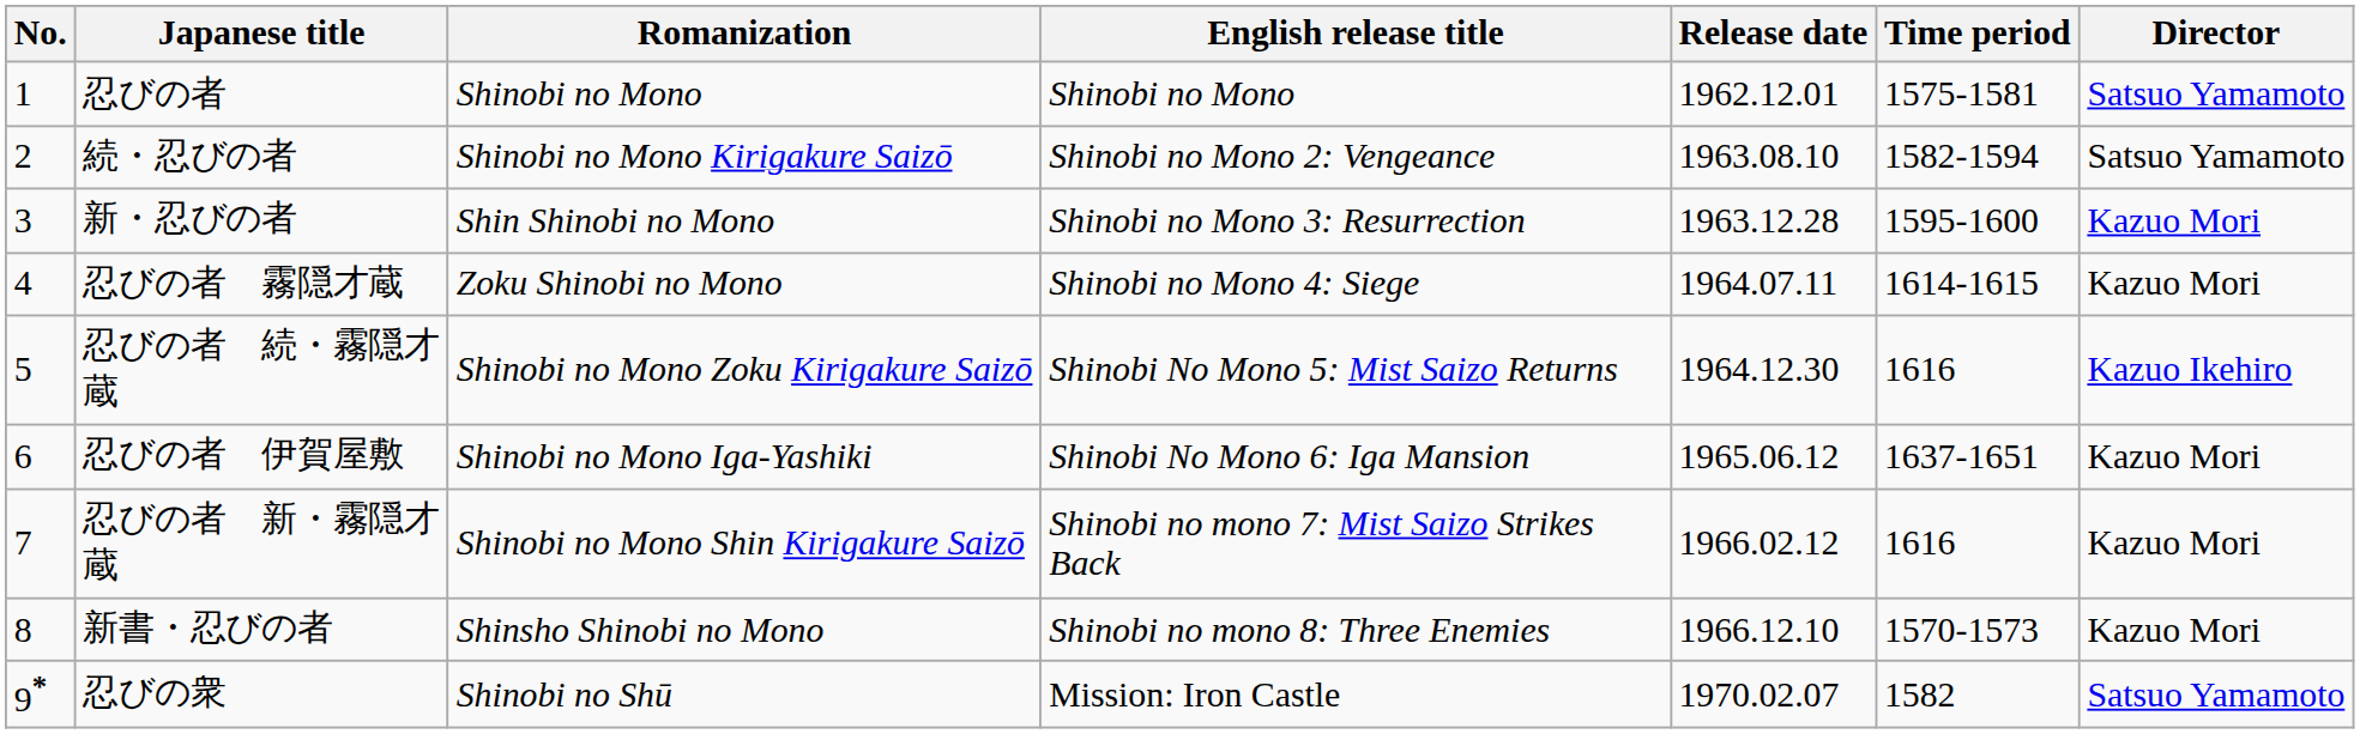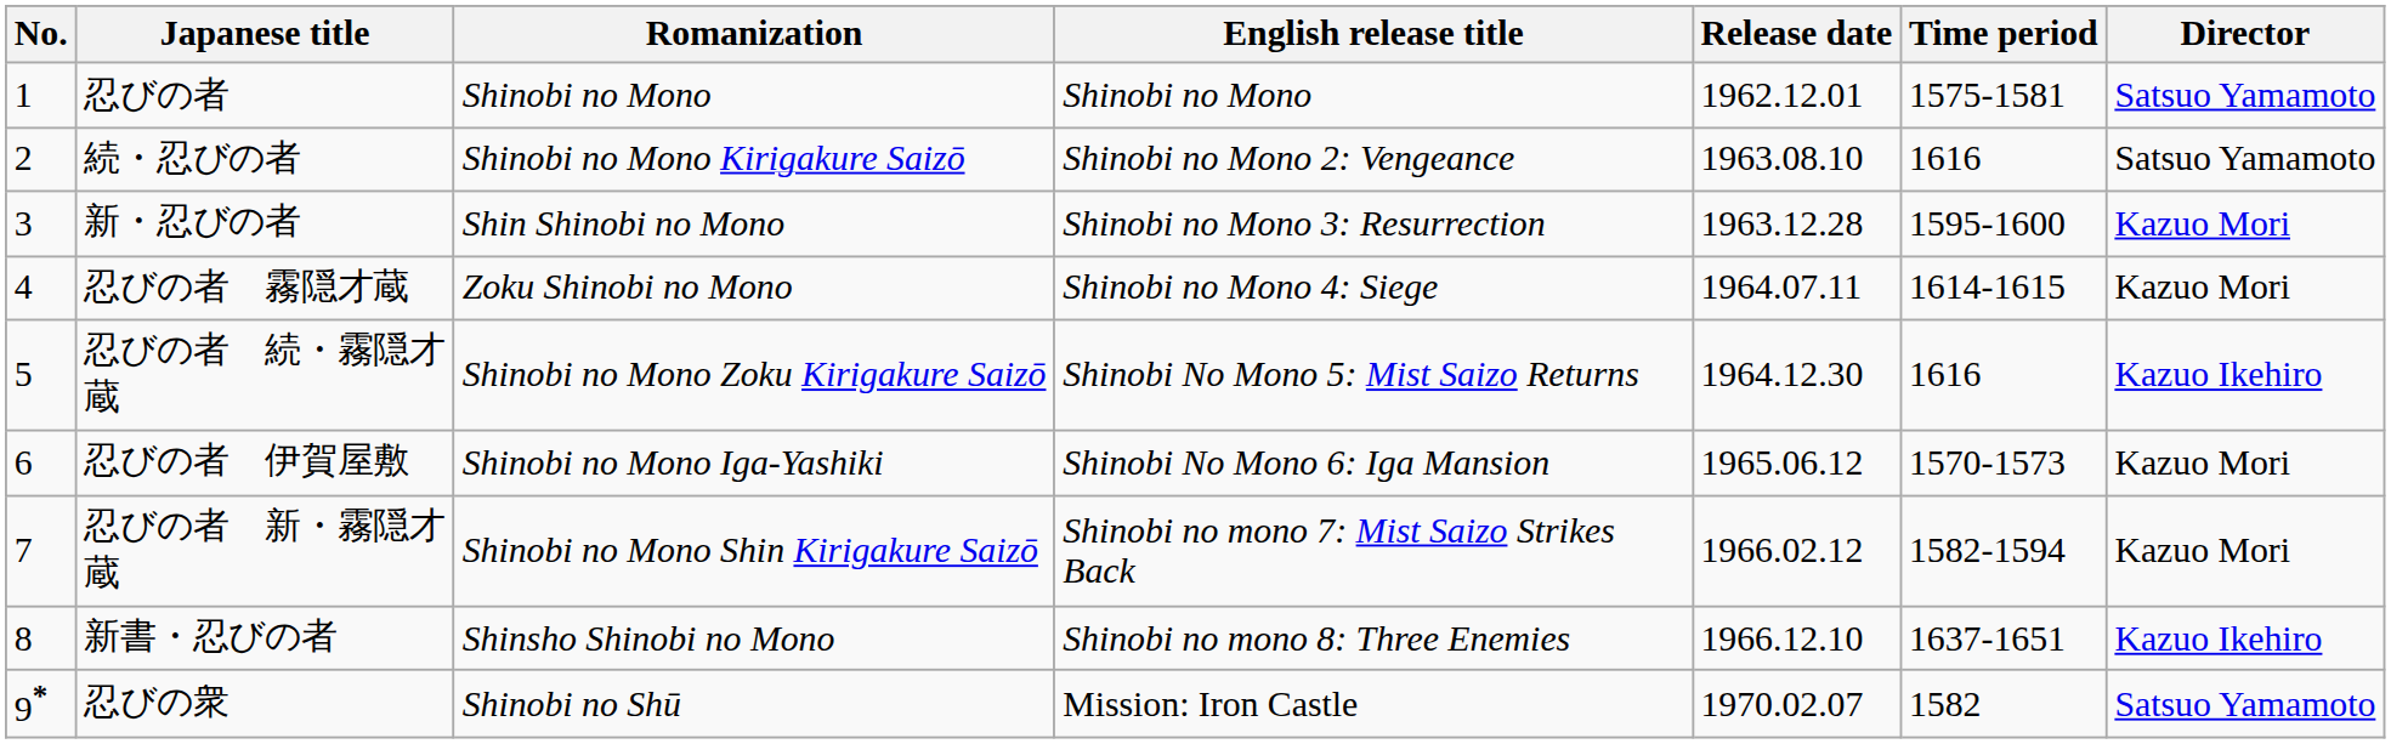続・忍びの者 | Time period: 1582-1594 -> 1616
忍びの者 伊賀屋敷 | Time period: 1637-1651 -> 1570-1573
忍びの者 新・霧隠才蔵 | Time period: 1616 -> 1582-1594
新書・忍びの者 | Time period: 1570-1573 -> 1637-1651
新書・忍びの者 | Director: Kazuo Mori -> Kazuo Ikehiro
